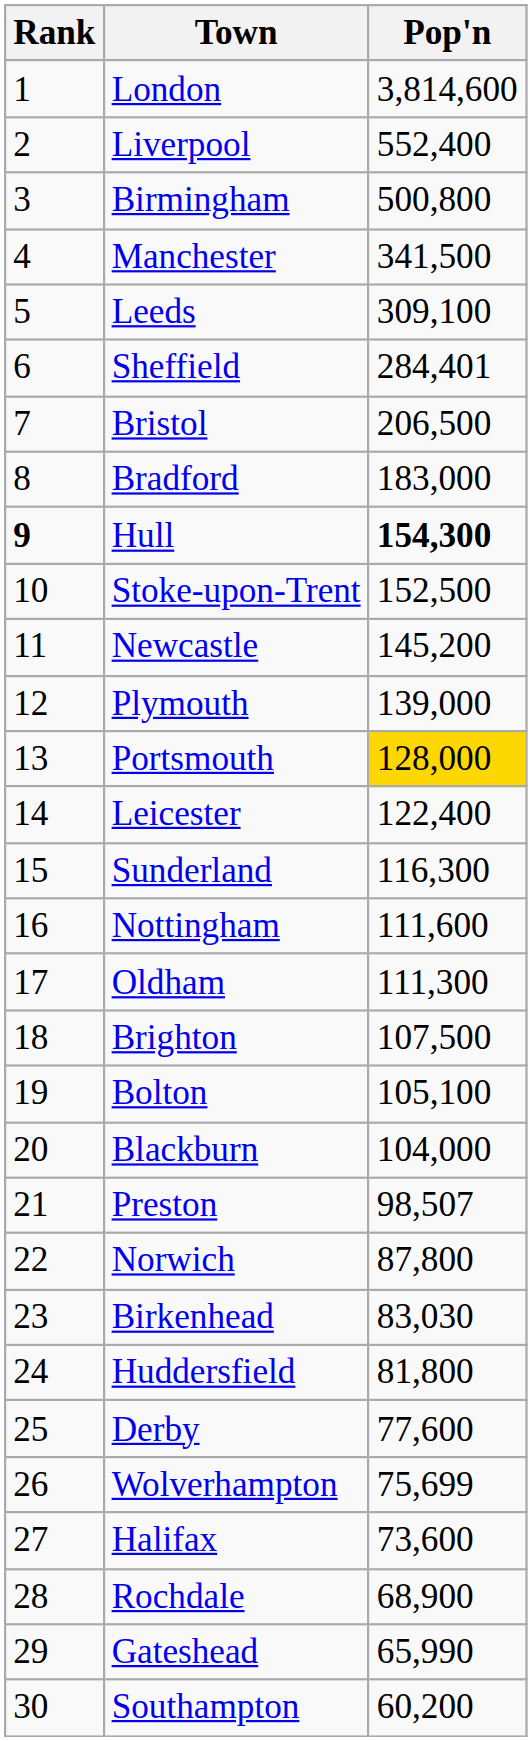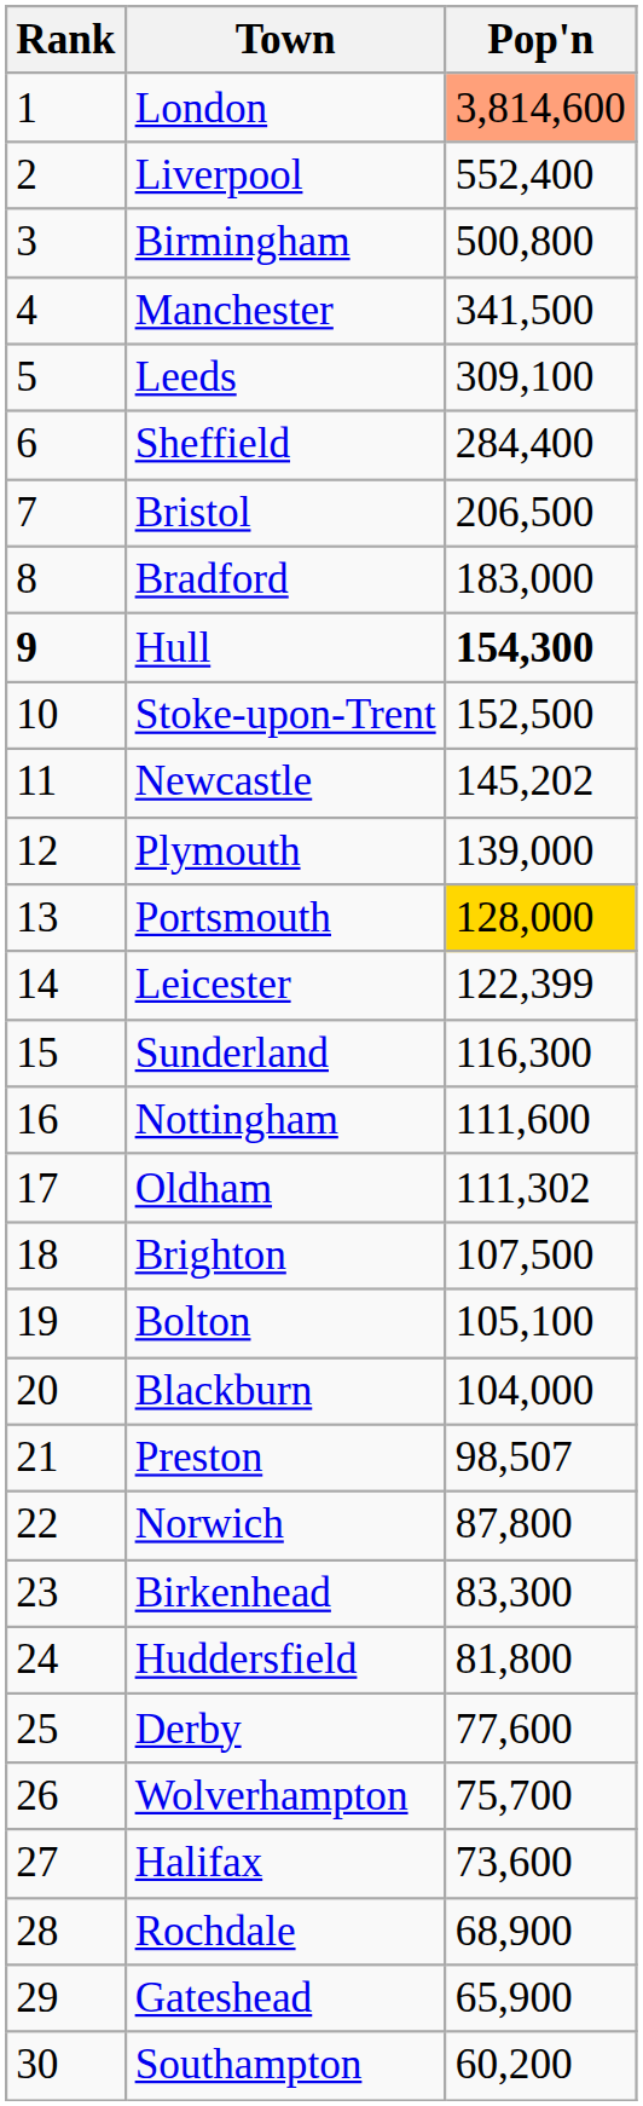London | Pop'n: no background -> lightsalmon background
Sheffield | Pop'n: 284,401 -> 284,400
Newcastle | Pop'n: 145,200 -> 145,202
Leicester | Pop'n: 122,400 -> 122,399
Oldham | Pop'n: 111,300 -> 111,302
Birkenhead | Pop'n: 83,030 -> 83,300
Wolverhampton | Pop'n: 75,699 -> 75,700
Gateshead | Pop'n: 65,990 -> 65,900
